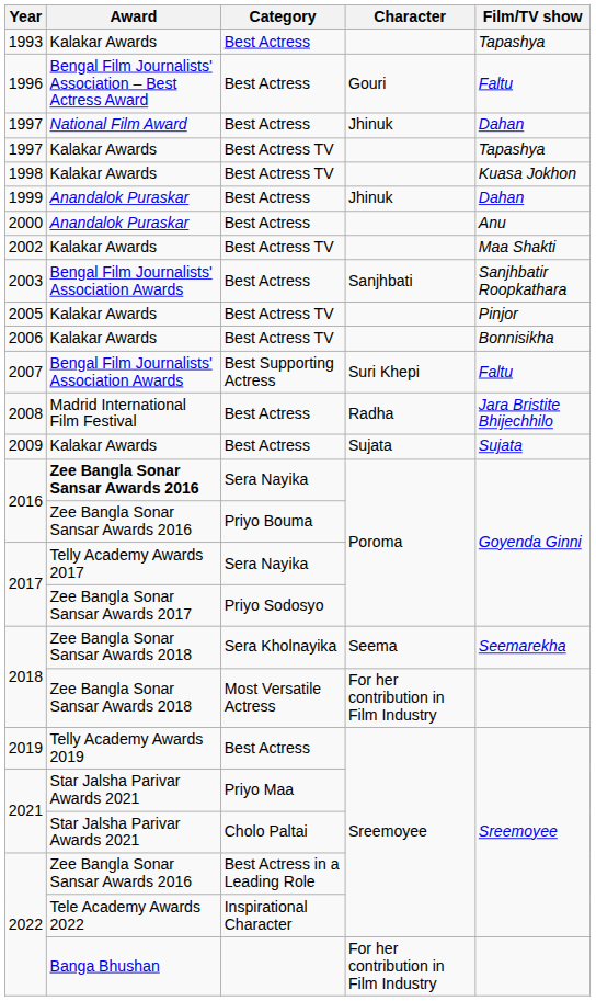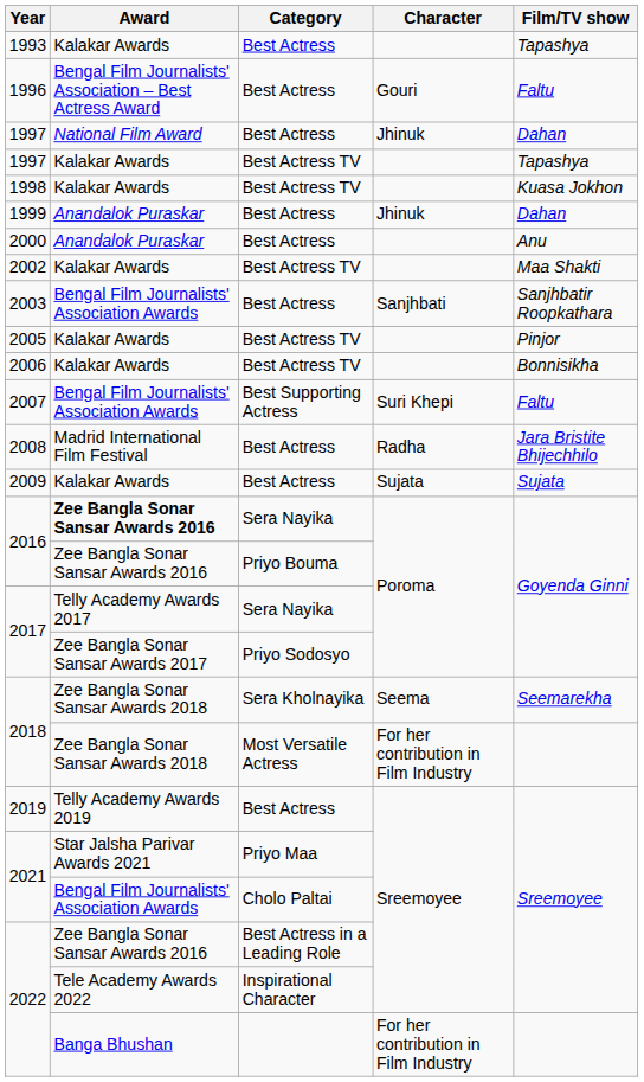2021 / Cholo Paltai | Award: Star Jalsha Parivar Awards 2021 -> Bengal Film Journalists' Association Awards
